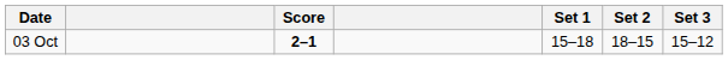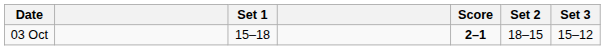columns swapped: Score <-> Set 1
